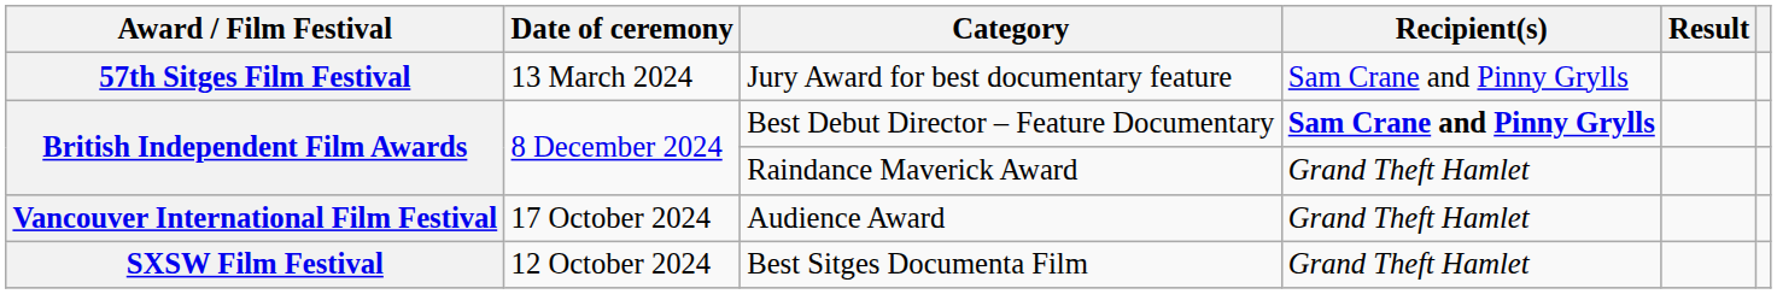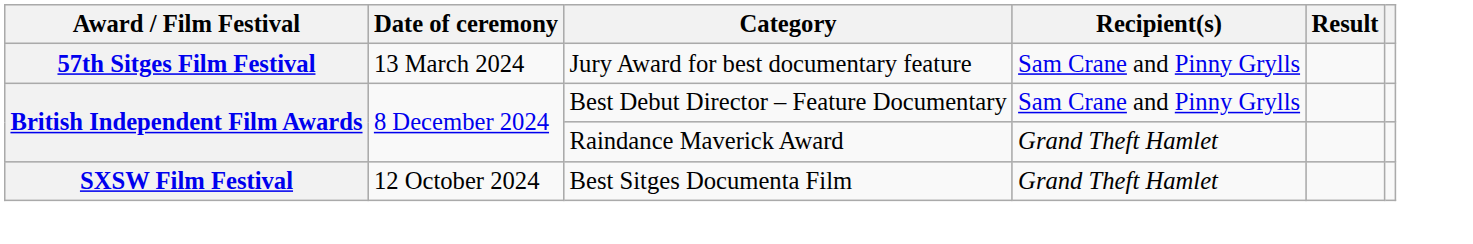Best Debut Director – Feature Documentary | Recipient(s): bold -> normal
- row: Vancouver International Film Festival | 17 October 2024 | Audience Award | Grand Theft Hamlet
